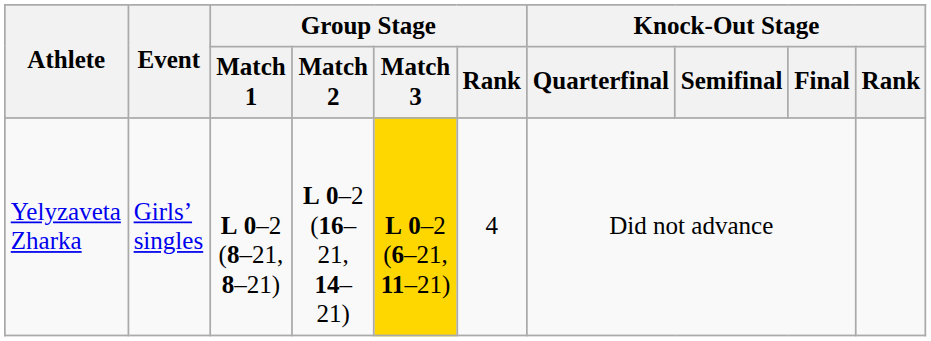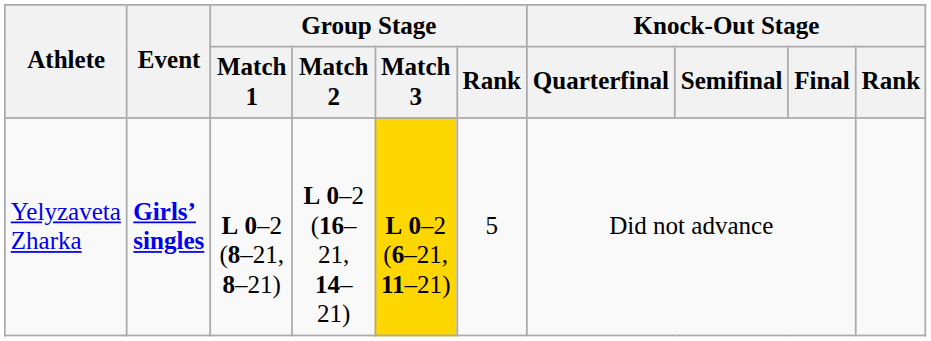Yelyzaveta Zharka | Event: normal -> bold
Yelyzaveta Zharka | Group Stage / Rank: 4 -> 5
